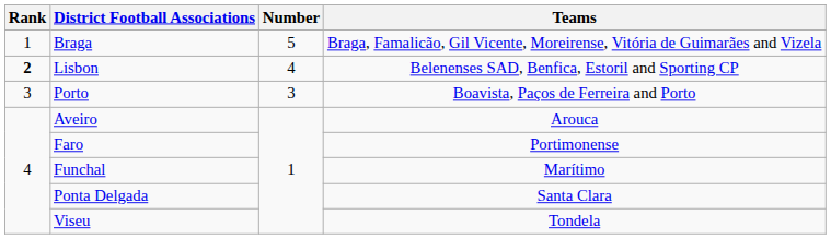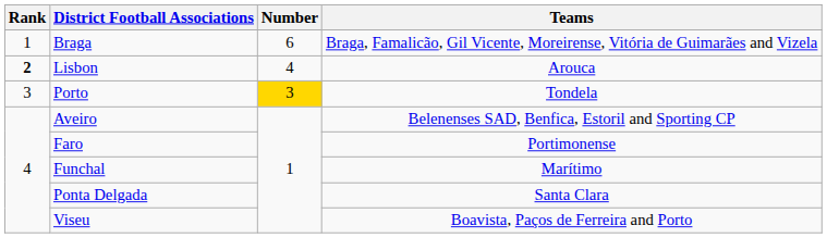Braga | Number: 5 -> 6
Lisbon | Teams: Belenenses SAD, Benfica, Estoril and Sporting CP -> Arouca
Porto | Number: no background -> gold background
Porto | Teams: Boavista, Paços de Ferreira and Porto -> Tondela
Aveiro | Teams: Arouca -> Belenenses SAD, Benfica, Estoril and Sporting CP
Viseu | Teams: Tondela -> Boavista, Paços de Ferreira and Porto
